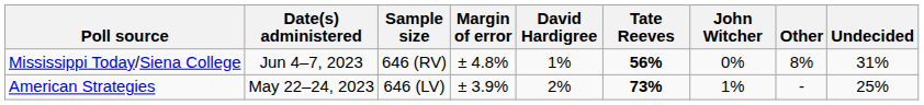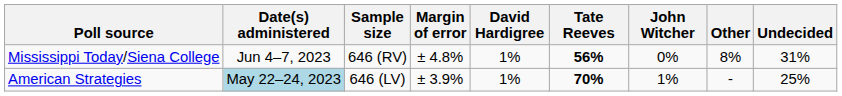American Strategies | Date(s) administered: no background -> lightblue background
American Strategies | David Hardigree: 2% -> 1%
American Strategies | Tate Reeves: 73% -> 70%
